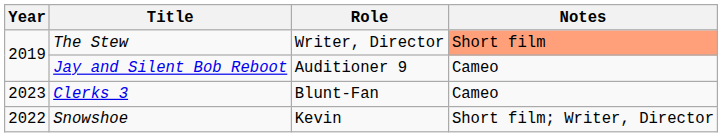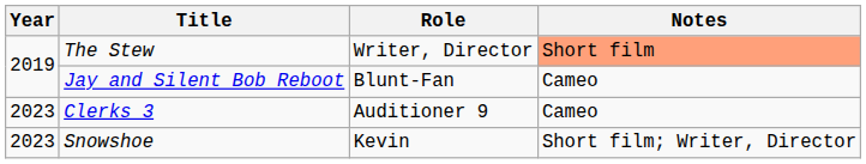Jay and Silent Bob Reboot | Role: Auditioner 9 -> Blunt-Fan
Clerks 3 | Role: Blunt-Fan -> Auditioner 9
Snowshoe | Year: 2022 -> 2023
